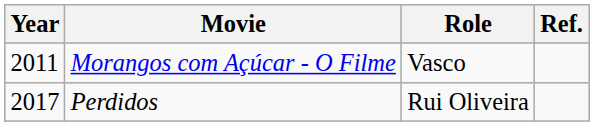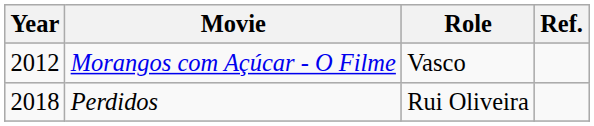Morangos com Açúcar - O Filme | Year: 2011 -> 2012
Perdidos | Year: 2017 -> 2018
